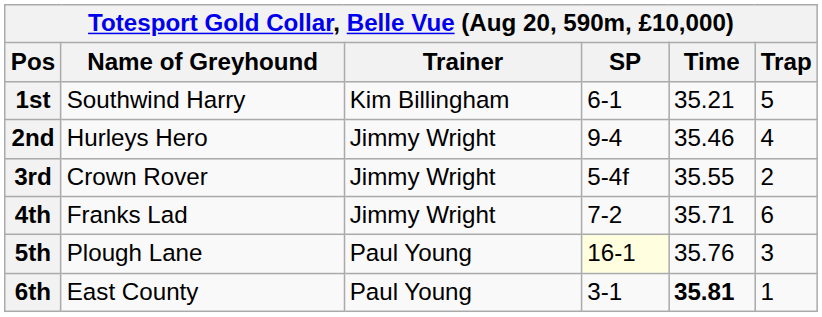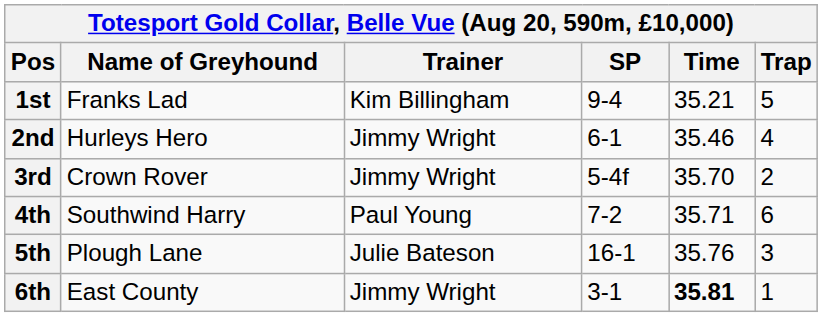1st | Name of Greyhound: Southwind Harry -> Franks Lad
1st | SP: 6-1 -> 9-4
2nd | SP: 9-4 -> 6-1
3rd | Time: 35.55 -> 35.70
4th | Name of Greyhound: Franks Lad -> Southwind Harry
4th | Trainer: Jimmy Wright -> Paul Young
5th | Trainer: Paul Young -> Julie Bateson
5th | SP: lightyellow background -> no background
6th | Trainer: Paul Young -> Jimmy Wright
